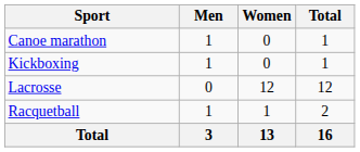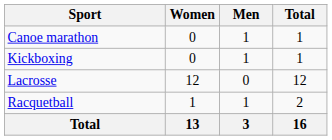columns swapped: Men <-> Women
